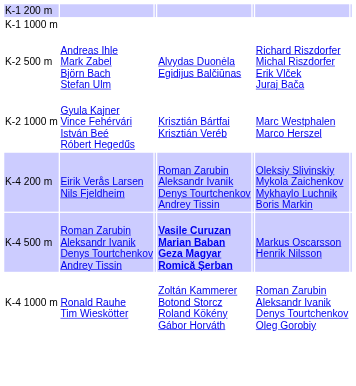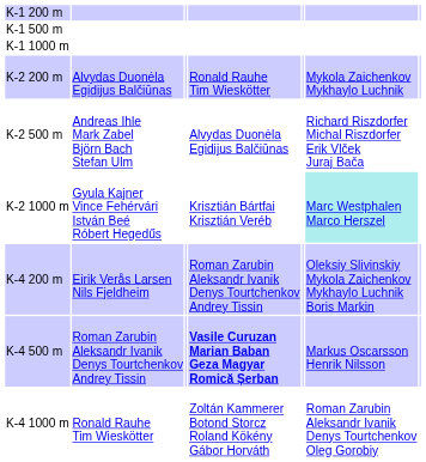+ row: K-1 500 m
+ row: K-2 200 m | Alvydas Duonėla Egidijus Balčiūnas | Ronald Rauhe Tim Wieskötter | Mykola Zaichenkov Mykhaylo Luchnik
K-2 1000 m | column 6: no background -> paleturquoise background
